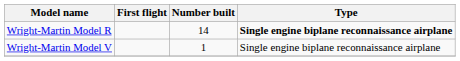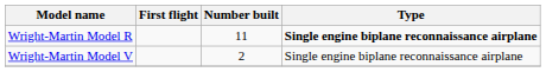Wright-Martin Model R | Number built: 14 -> 11
Wright-Martin Model V | Number built: 1 -> 2
